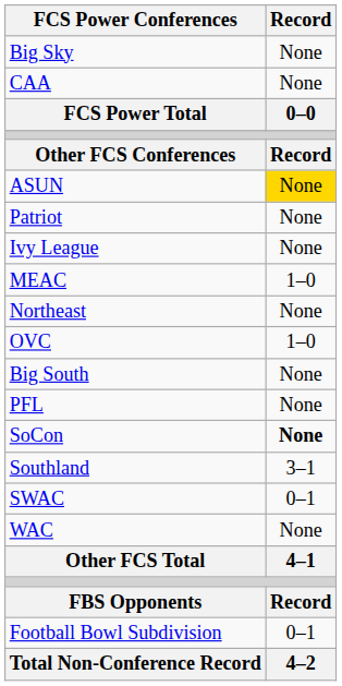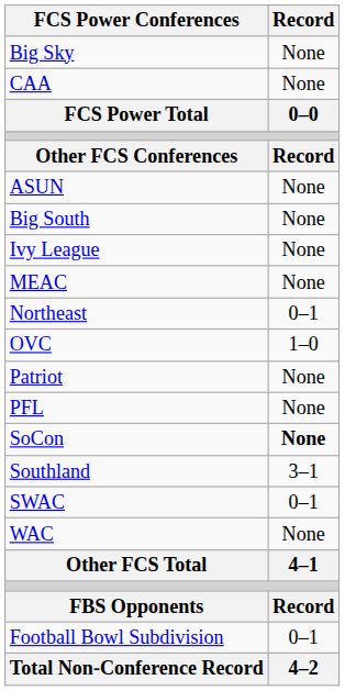ASUN | Record: gold background -> no background
rows swapped: Big South <-> Patriot
MEAC | Record: 1–0 -> None
Northeast | Record: None -> 0–1
